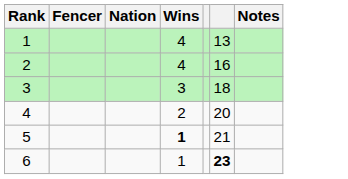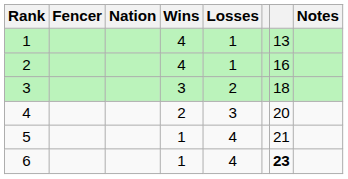+ column: Losses | 1 | 1 | 2 | 3 | 4 | 4
5 | Wins: bold -> normal
